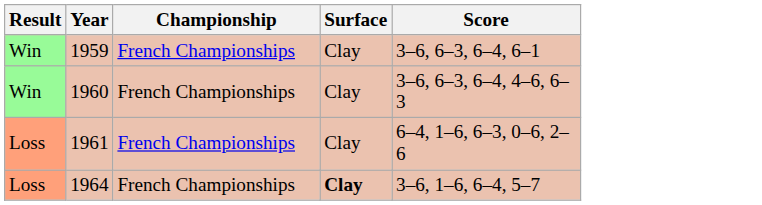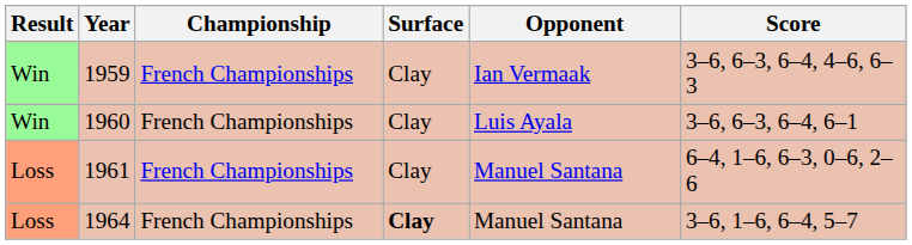+ column: Opponent | Ian Vermaak | Luis Ayala | Manuel Santana | Manuel Santana
1959 | Score: 3–6, 6–3, 6–4, 6–1 -> 3–6, 6–3, 6–4, 4–6, 6–3
1960 | Score: 3–6, 6–3, 6–4, 4–6, 6–3 -> 3–6, 6–3, 6–4, 6–1
